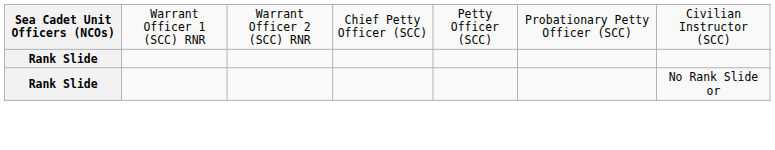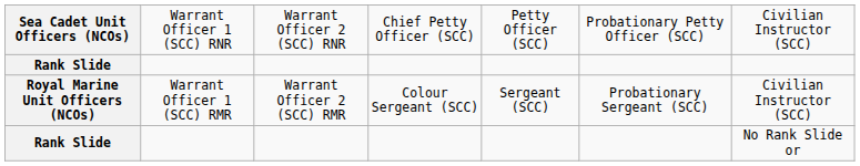+ row: Royal Marine Unit Officers (NCOs) | Warrant Officer 1 (SCC) RMR | Warrant Officer 2 (SCC) RMR | Colour Sergeant (SCC) | Sergeant (SCC) | Probationary Sergeant (SCC) | Civilian Instructor (SCC)
